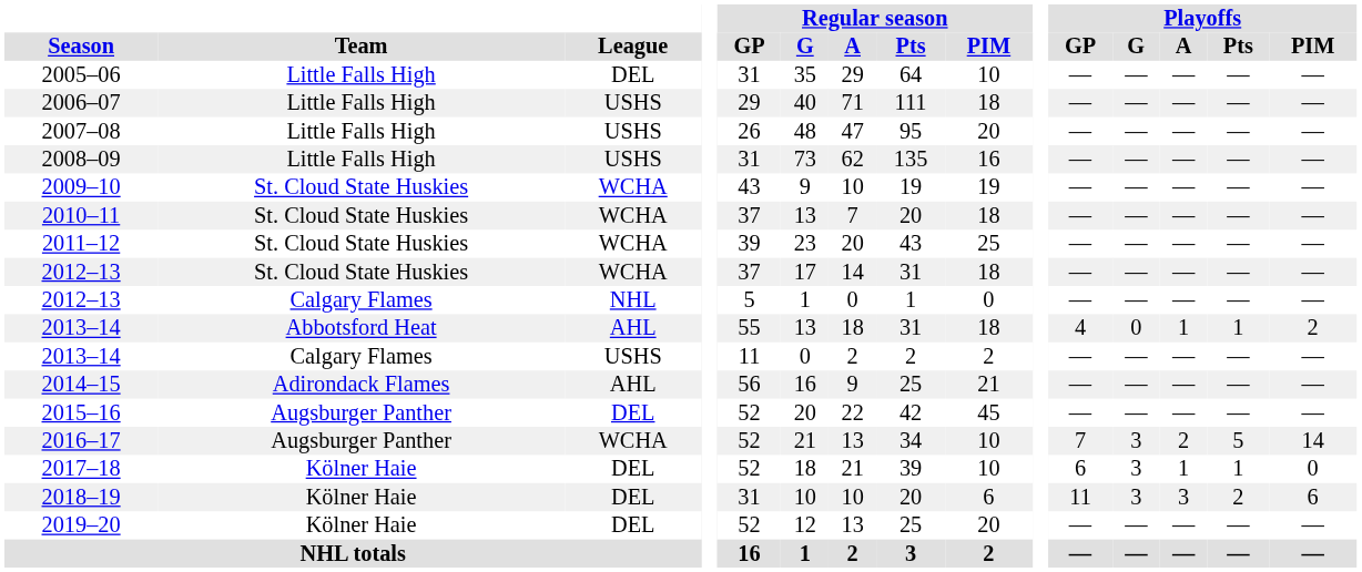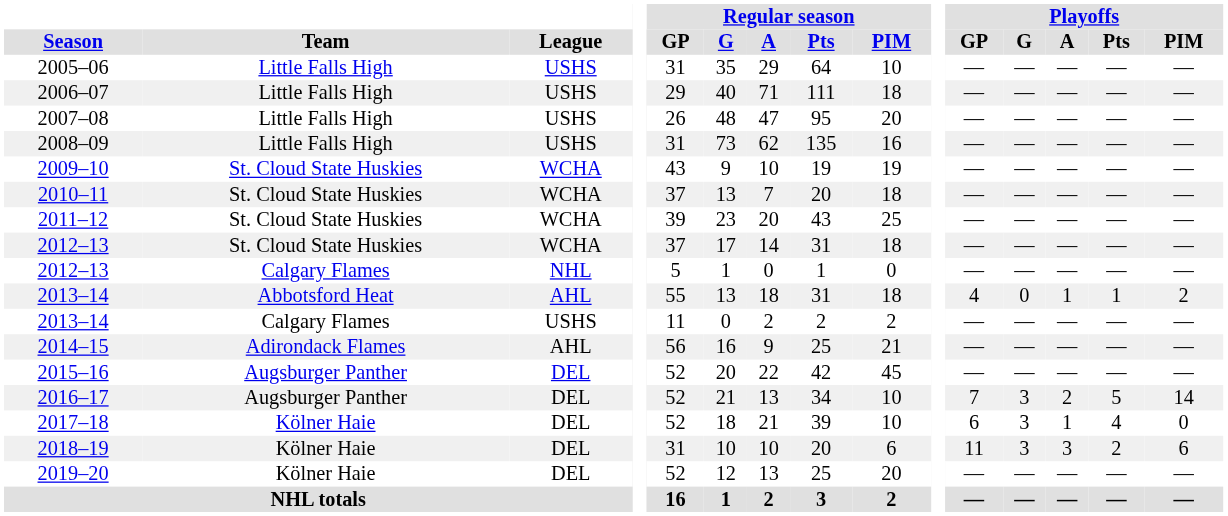2005–06 | League: DEL -> USHS
2016–17 | League: WCHA -> DEL
2017–18 | Playoffs / Pts: 1 -> 4
